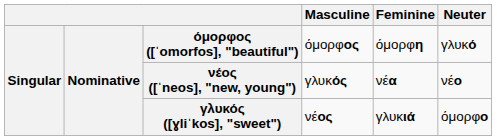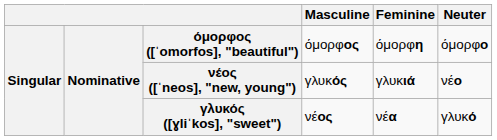όμορφος ([ˈomorfos], "beautiful") | Neuter: γλυκό -> όμορφο
νέος ([ˈneos], "new, young") | Feminine: νέα -> γλυκιά
γλυκός ([ɣliˈkos], "sweet") | Feminine: γλυκιά -> νέα
γλυκός ([ɣliˈkos], "sweet") | Neuter: όμορφο -> γλυκό
